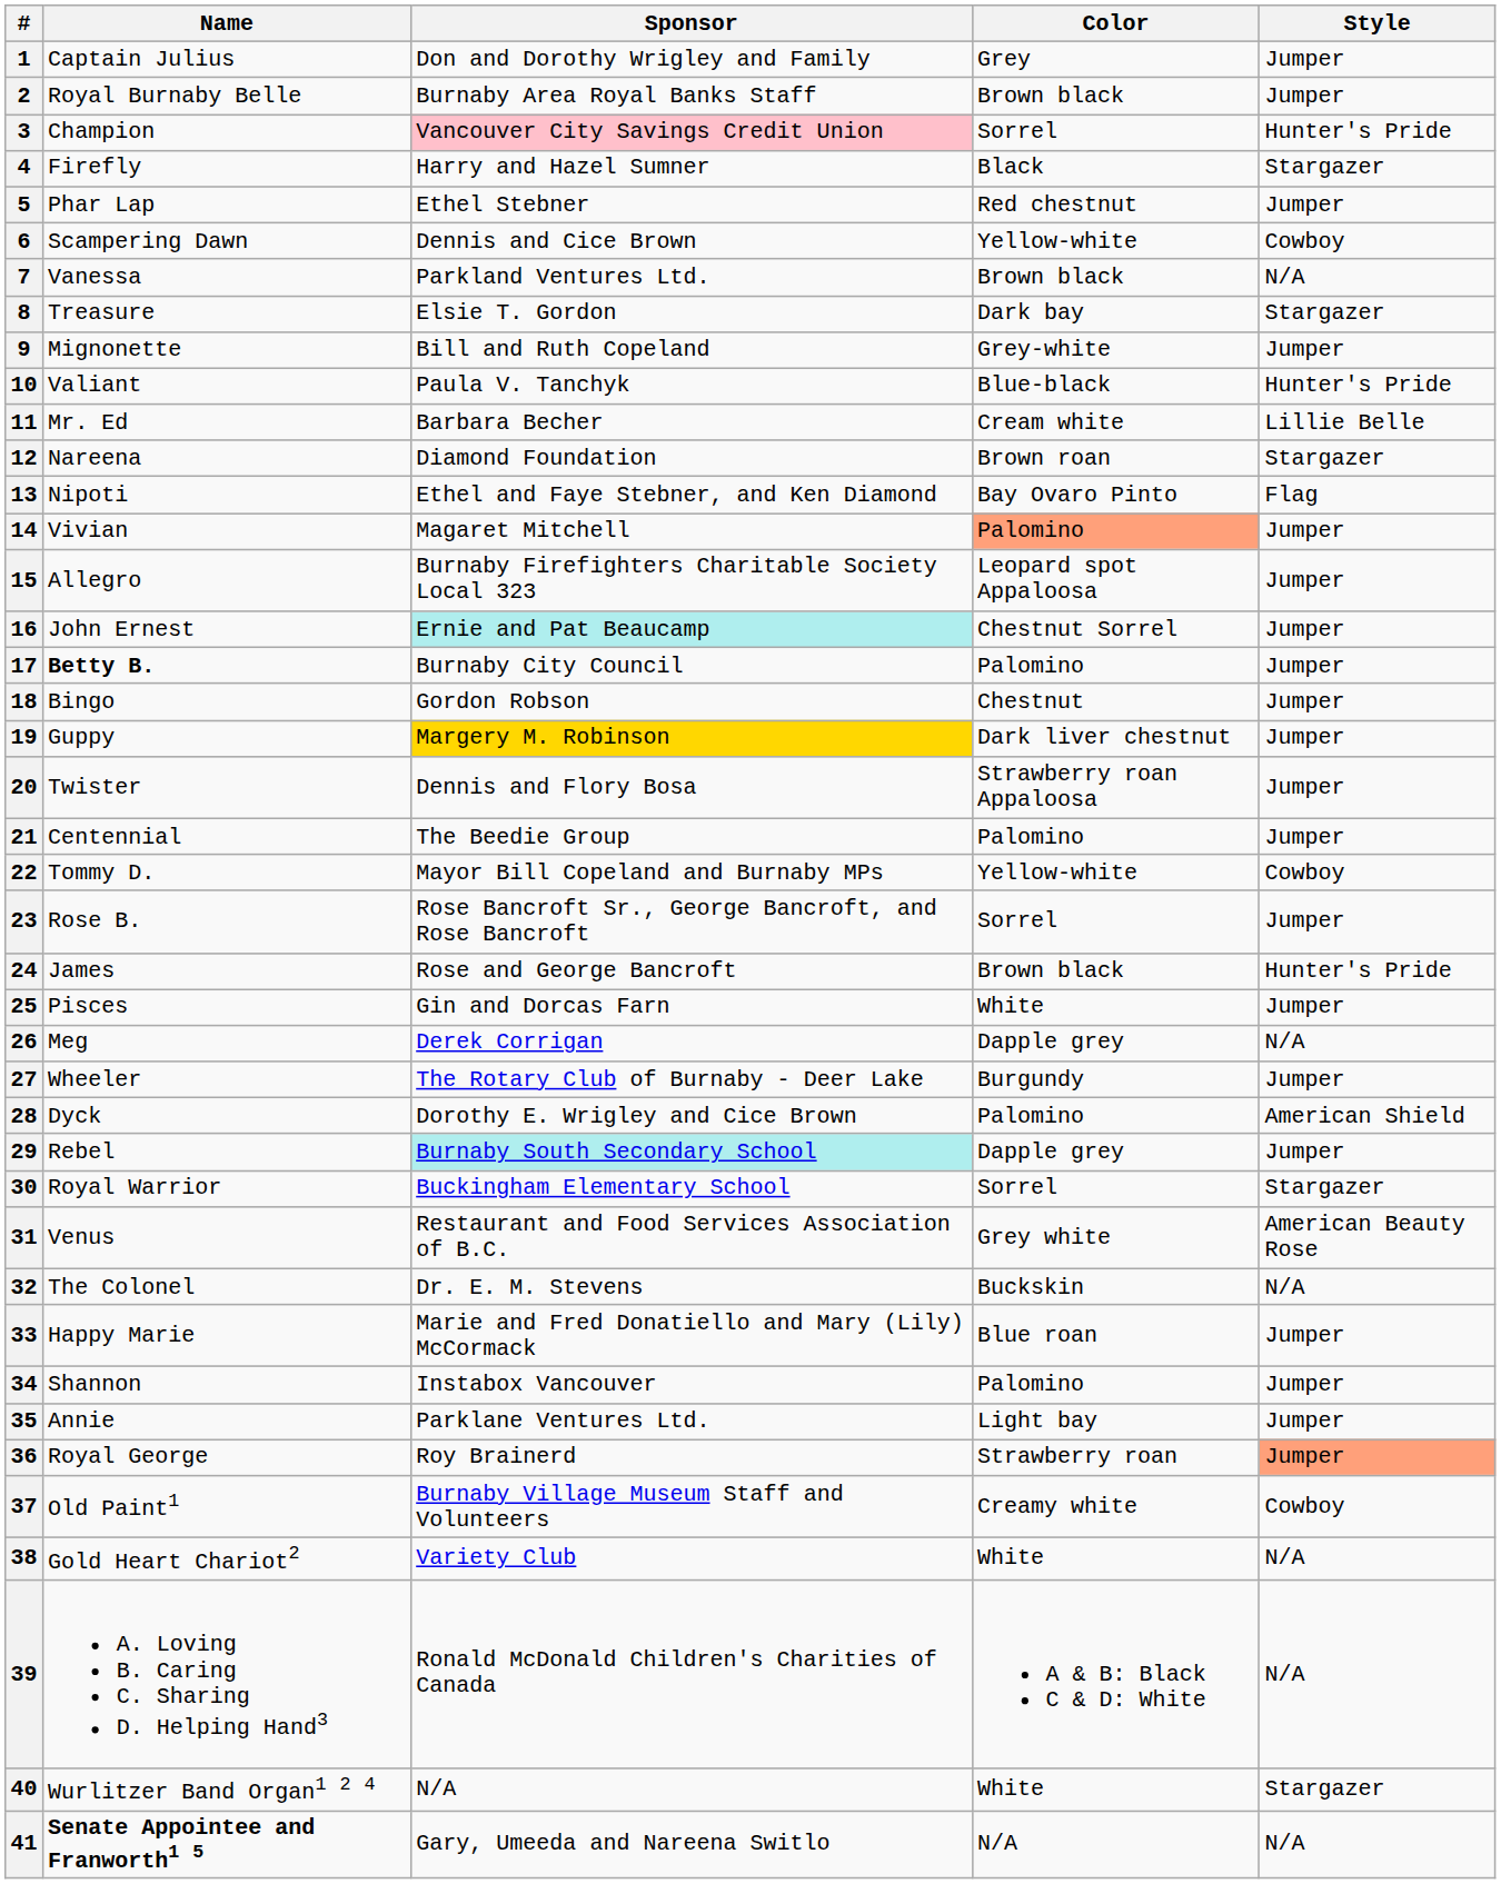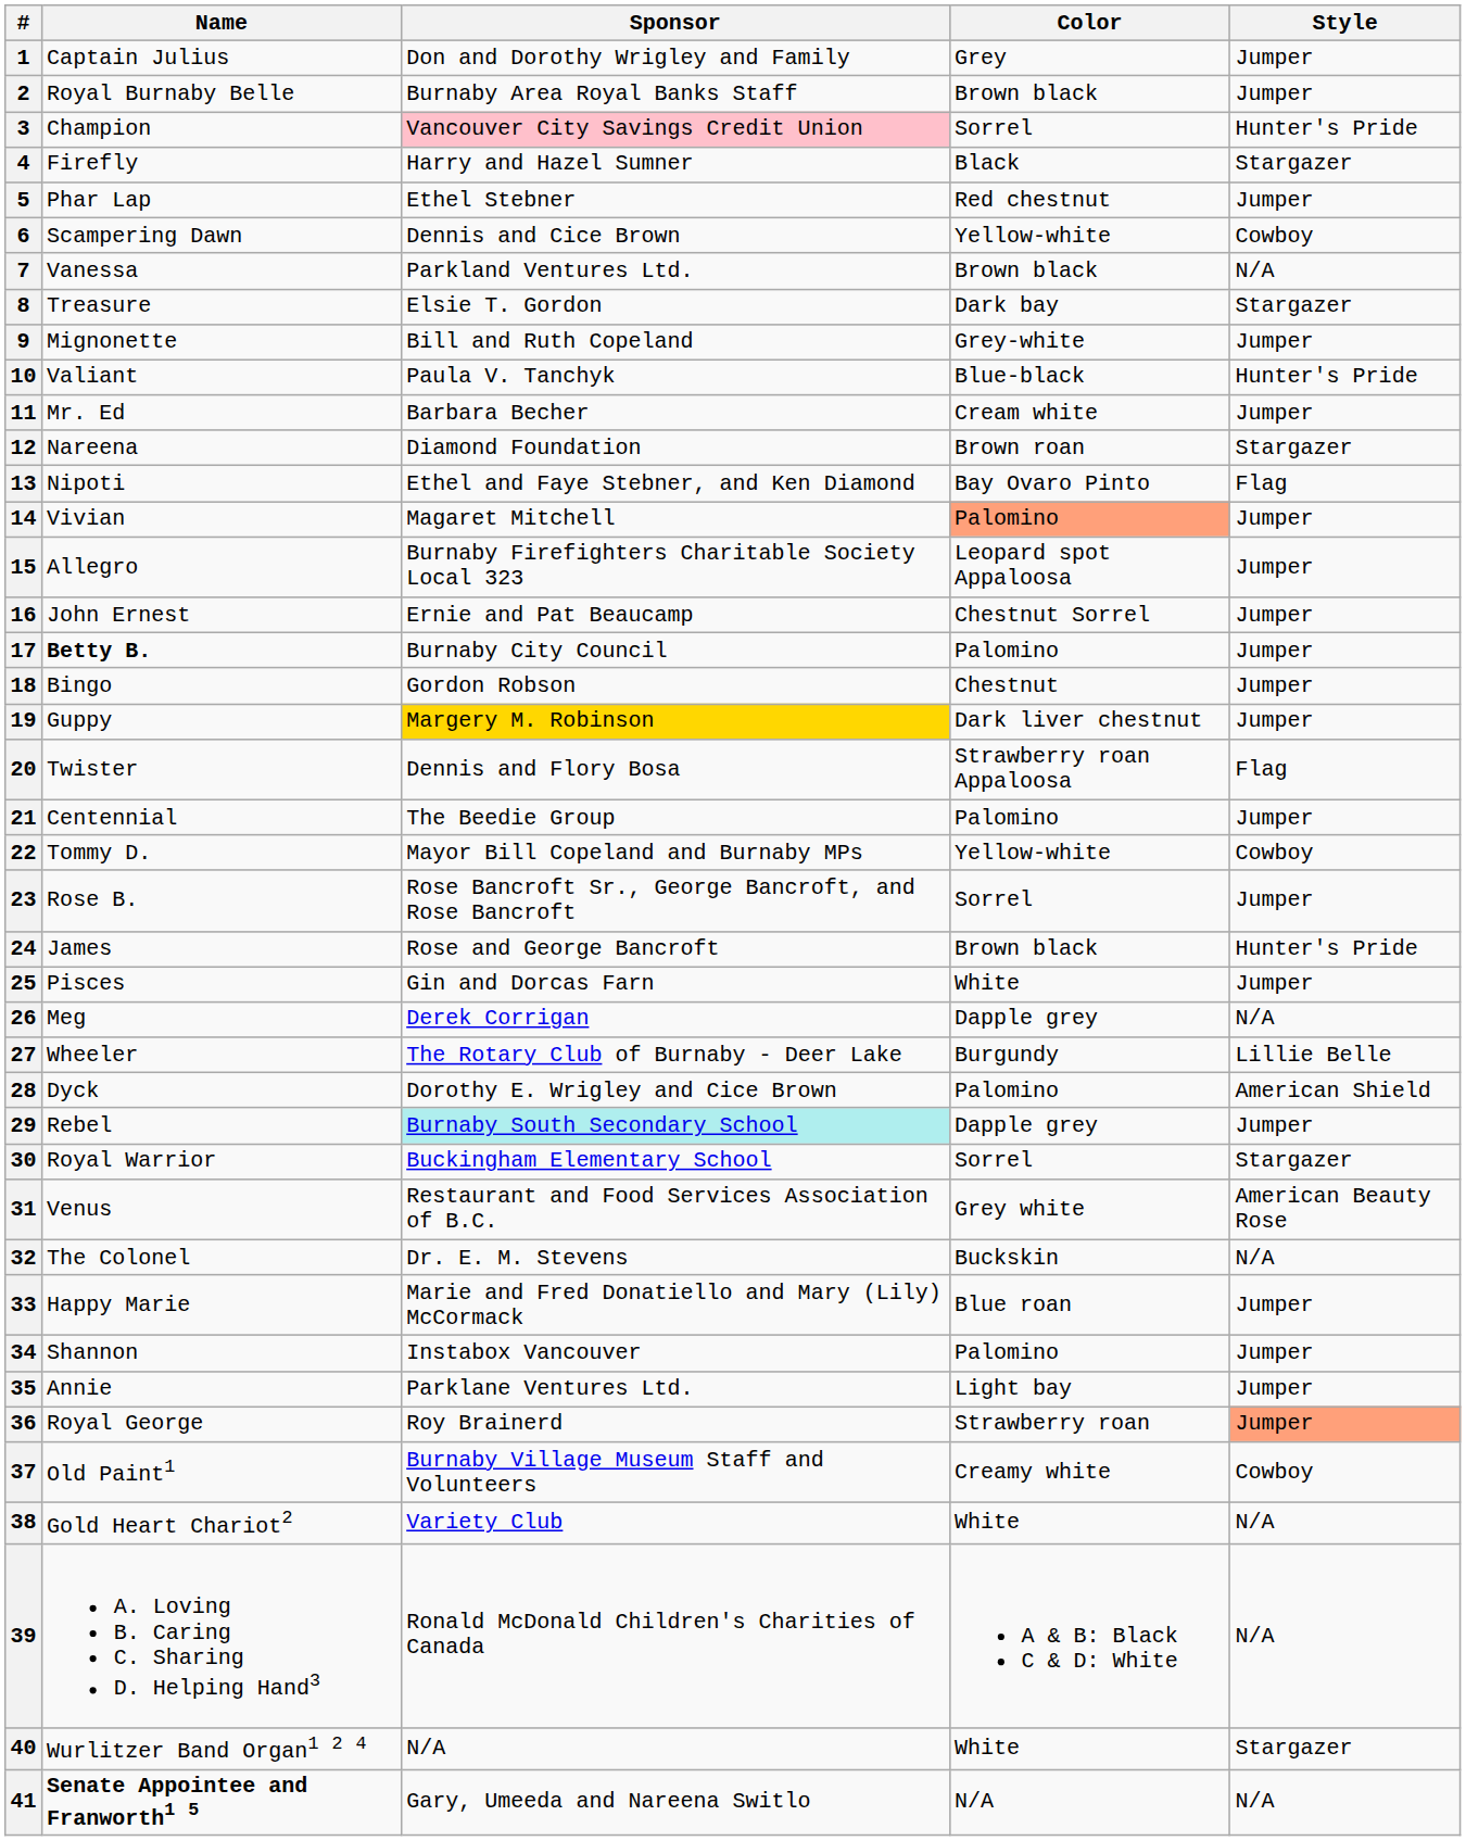11 | Style: Lillie Belle -> Jumper
16 | Sponsor: paleturquoise background -> no background
20 | Style: Jumper -> Flag
27 | Style: Jumper -> Lillie Belle
